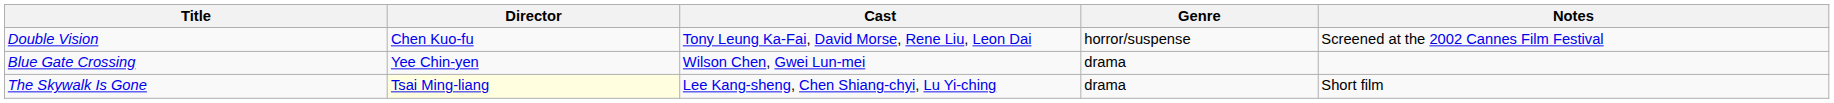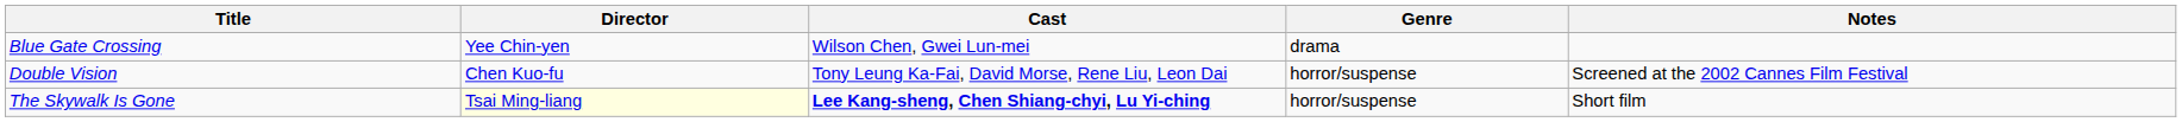rows swapped: Double Vision <-> Blue Gate Crossing
The Skywalk Is Gone | Cast: normal -> bold
The Skywalk Is Gone | Genre: drama -> horror/suspense
